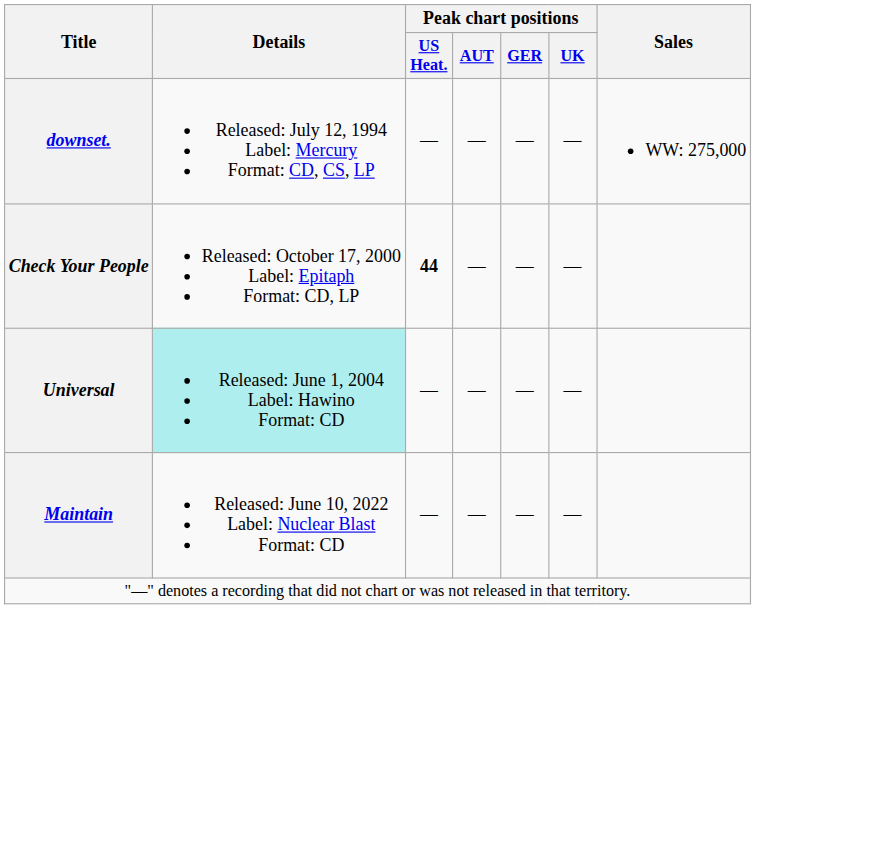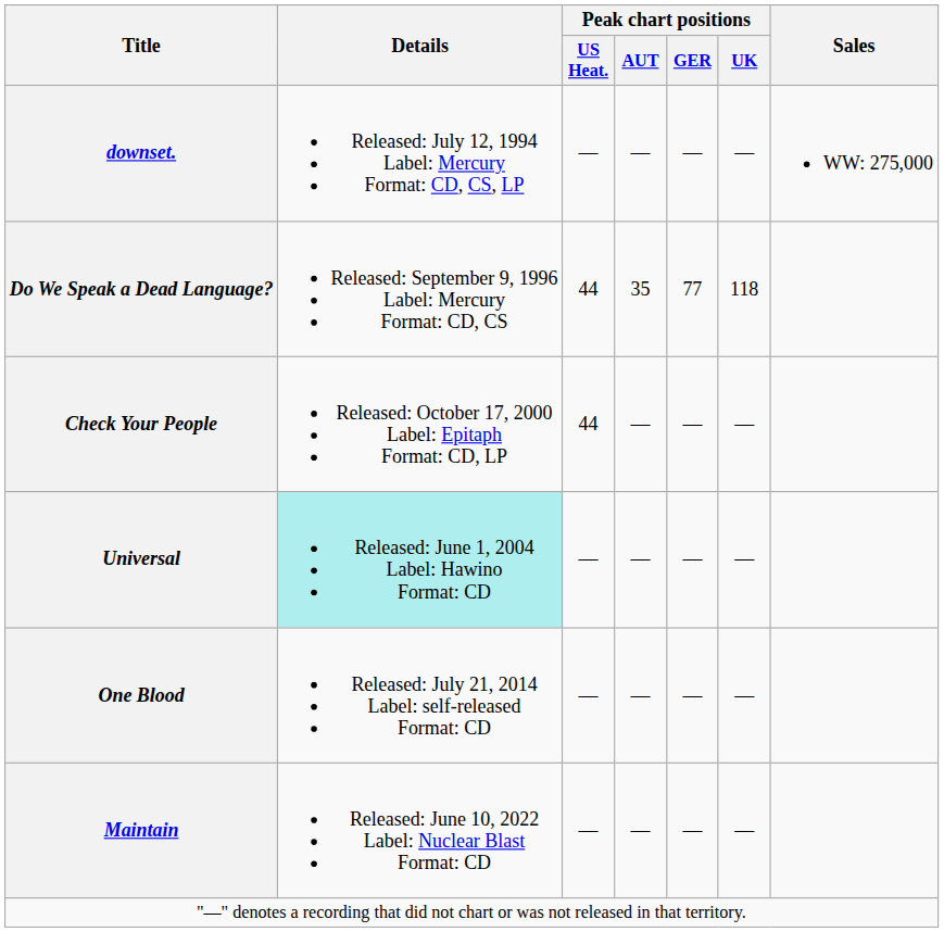+ row: Do We Speak a Dead Language? | Released: September 9, 1996 Label: Mercury Format: CD, CS | 44 | 35 | 77 | 118
Check Your People | Peak chart positions / US Heat.: bold -> normal
+ row: One Blood | Released: July 21, 2014 Label: self-released Format: CD | — | — | — | —
